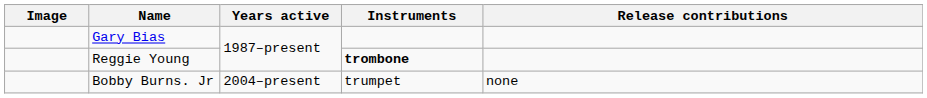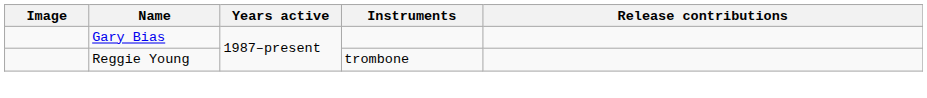Reggie Young | Instruments: bold -> normal
- row: Bobby Burns. Jr | 2004–present | trumpet | none
